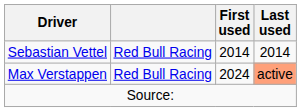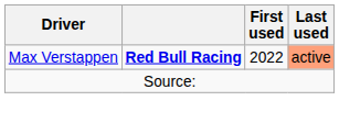- row: Sebastian Vettel | Red Bull Racing | 2014 | 2014
Max Verstappen | column 2: normal -> bold
Max Verstappen | First used: 2024 -> 2022
